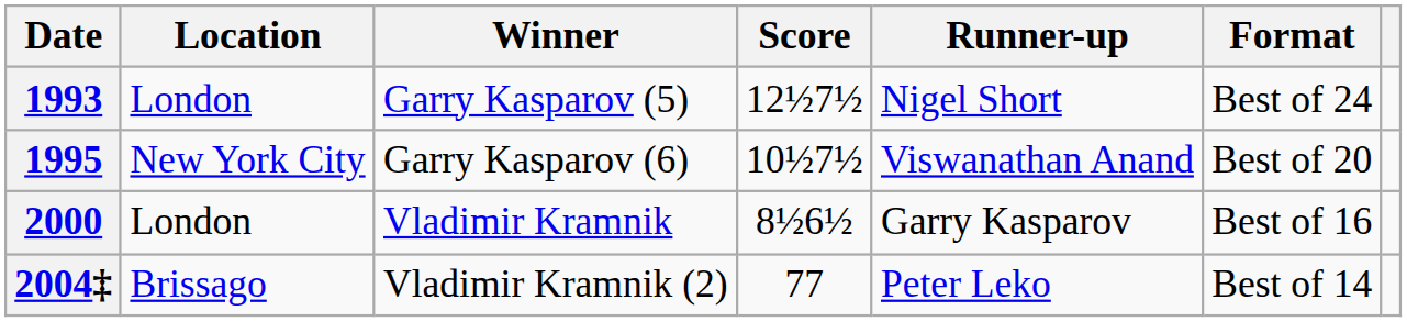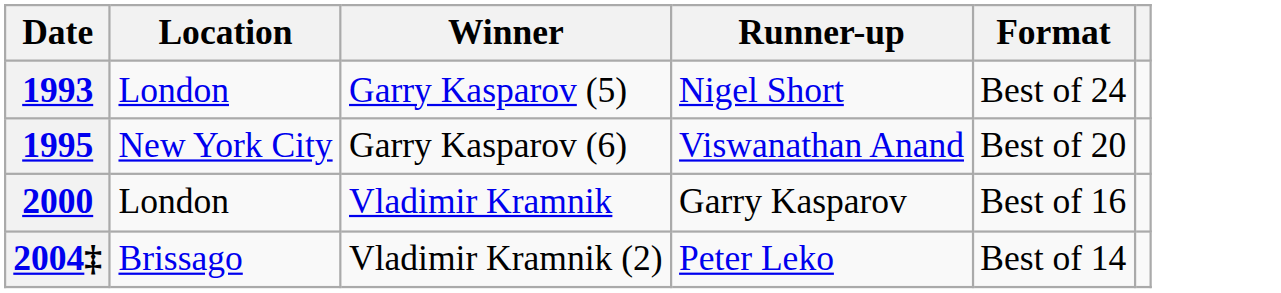- column: Score | 12½7½ | 10½7½ | 8½6½ | 77
